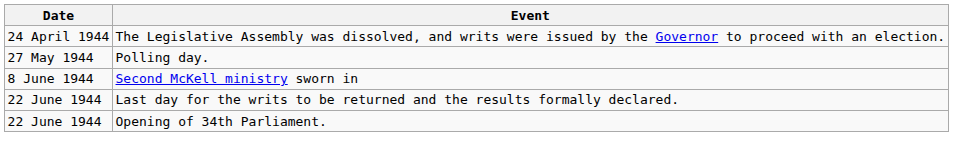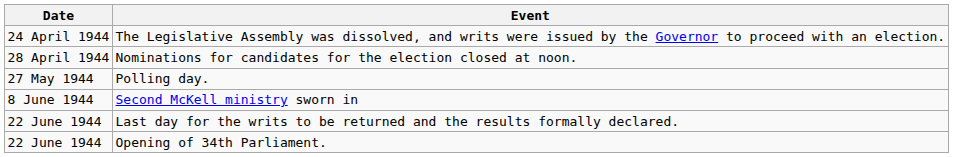+ row: 28 April 1944 | Nominations for candidates for the election closed at noon.
